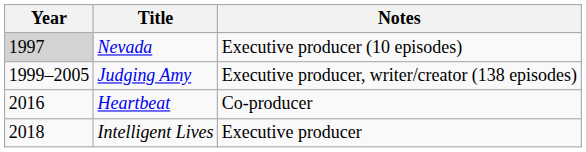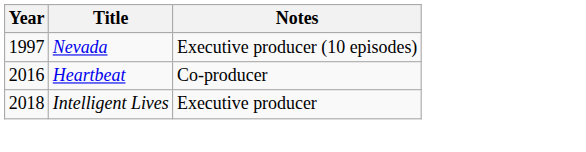Nevada | Year: lightgrey background -> no background
- row: 1999–2005 | Judging Amy | Executive producer, writer/creator (138 episodes)
